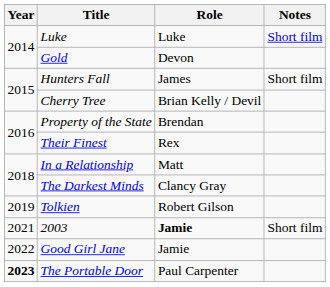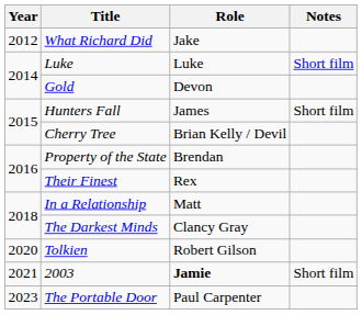+ row: 2012 | What Richard Did | Jake
Tolkien | Year: 2019 -> 2020
- row: 2022 | Good Girl Jane | Jamie
The Portable Door | Year: bold -> normal
